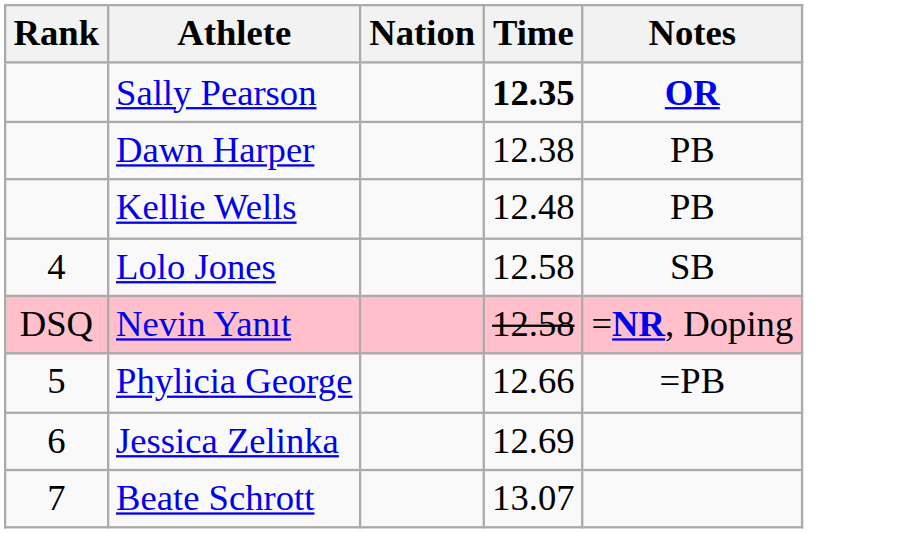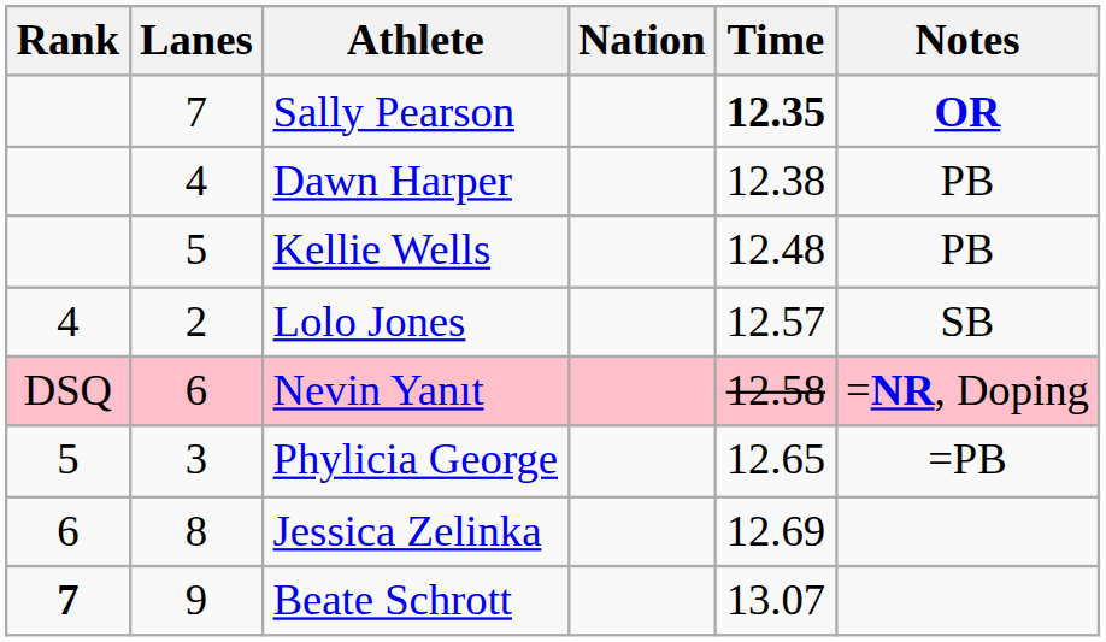+ column: Lanes | 7 | 4 | 5 | 2 | 6 | 3 | 8 | 9
Lolo Jones | Time: 12.58 -> 12.57
Phylicia George | Time: 12.66 -> 12.65
Beate Schrott | Rank: normal -> bold
